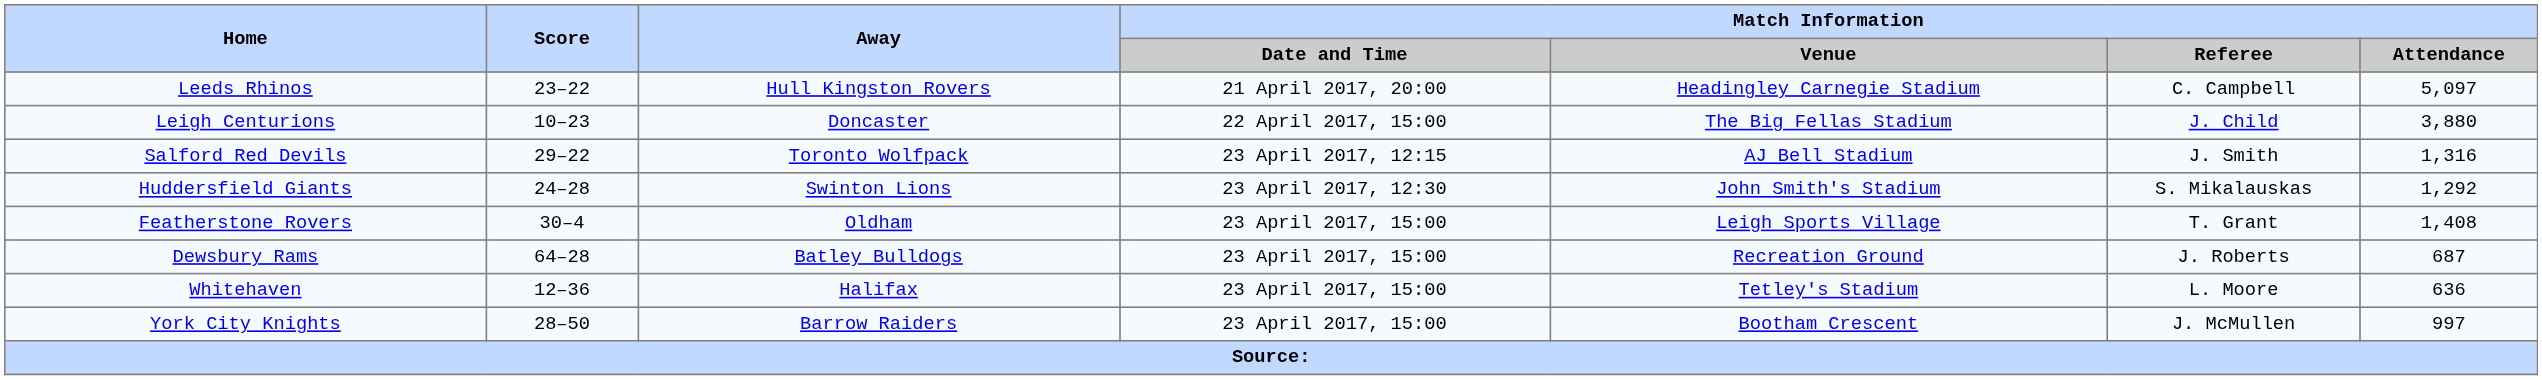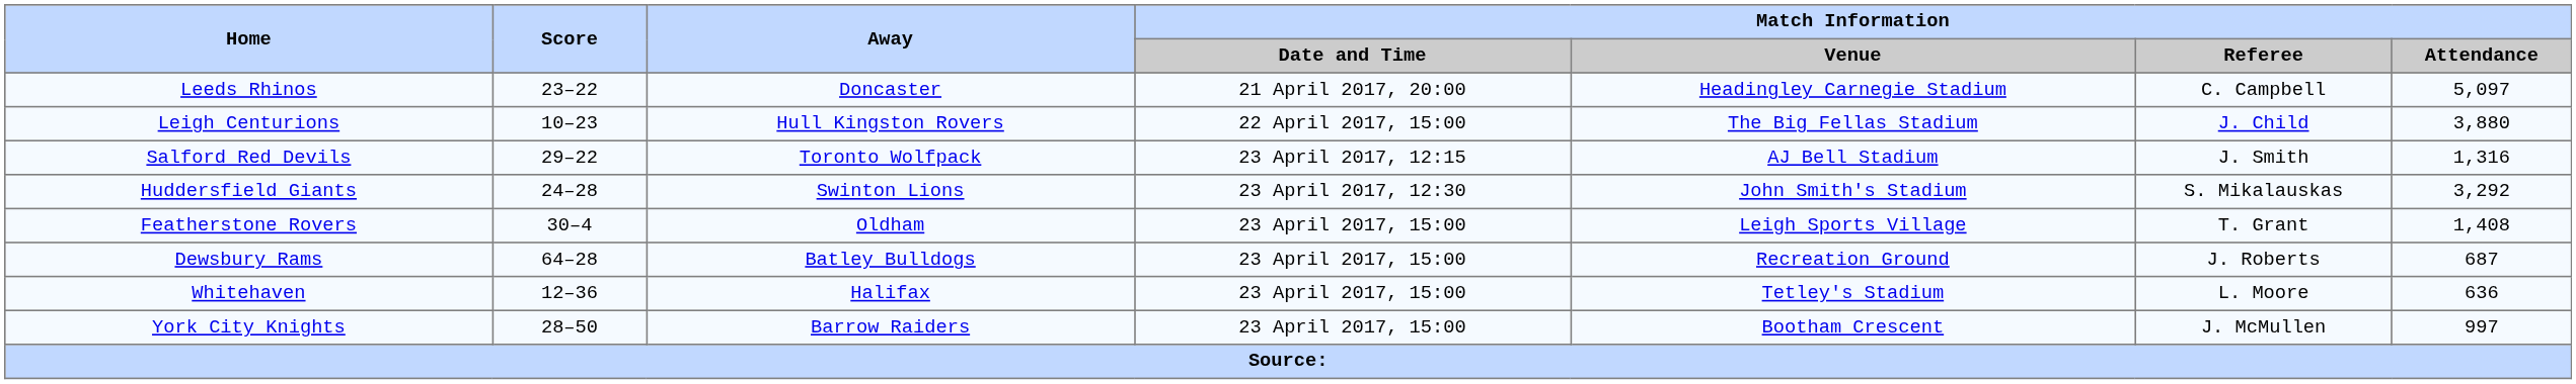Leeds Rhinos | Away: Hull Kingston Rovers -> Doncaster
Leigh Centurions | Away: Doncaster -> Hull Kingston Rovers
Huddersfield Giants | Match Information / Attendance: 1,292 -> 3,292
